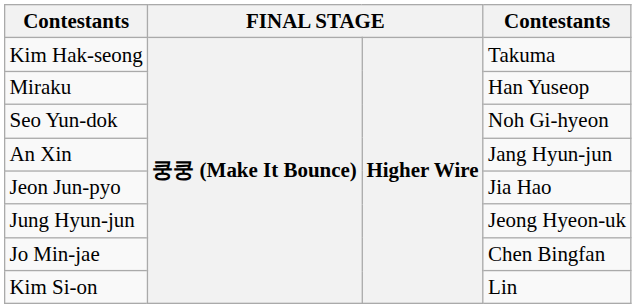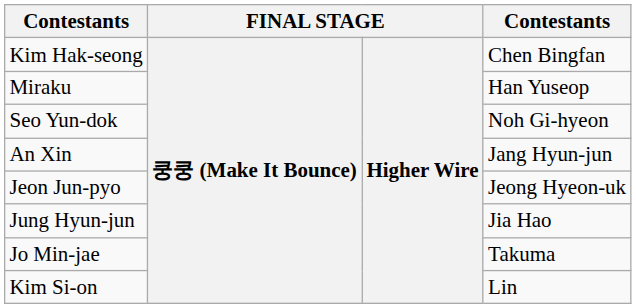Kim Hak-seong | column 4: Takuma -> Chen Bingfan
Jeon Jun-pyo | column 4: Jia Hao -> Jeong Hyeon-uk
Jung Hyun-jun | column 4: Jeong Hyeon-uk -> Jia Hao
Jo Min-jae | column 4: Chen Bingfan -> Takuma
